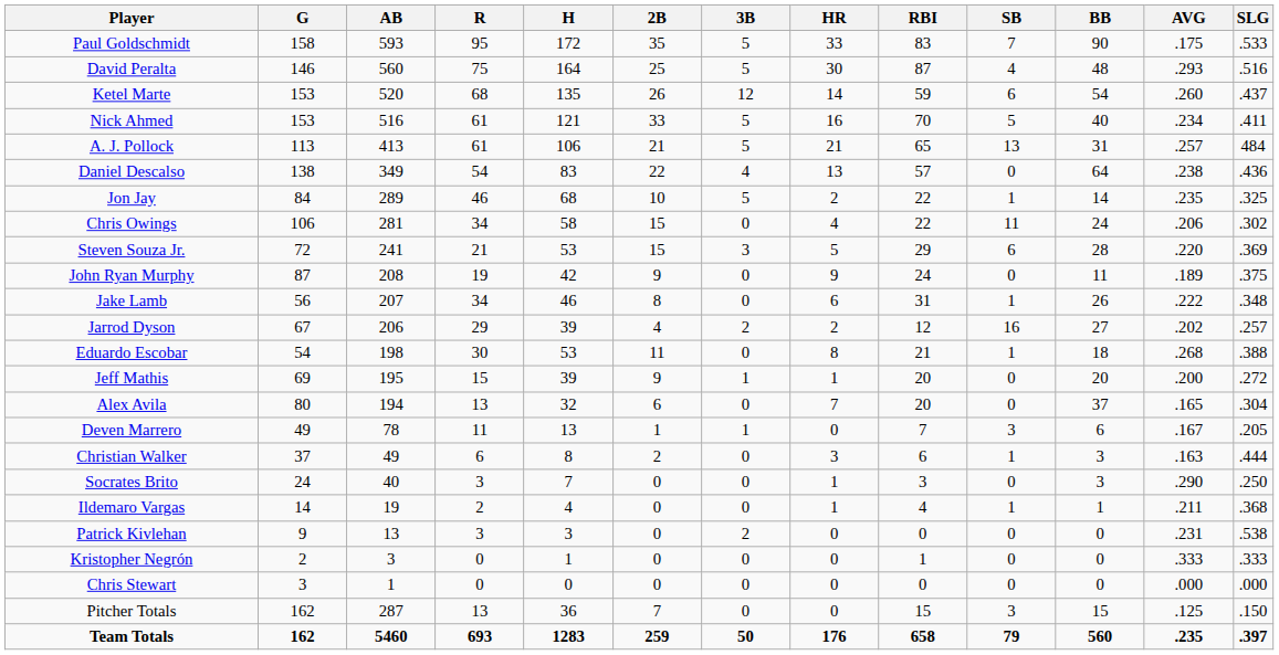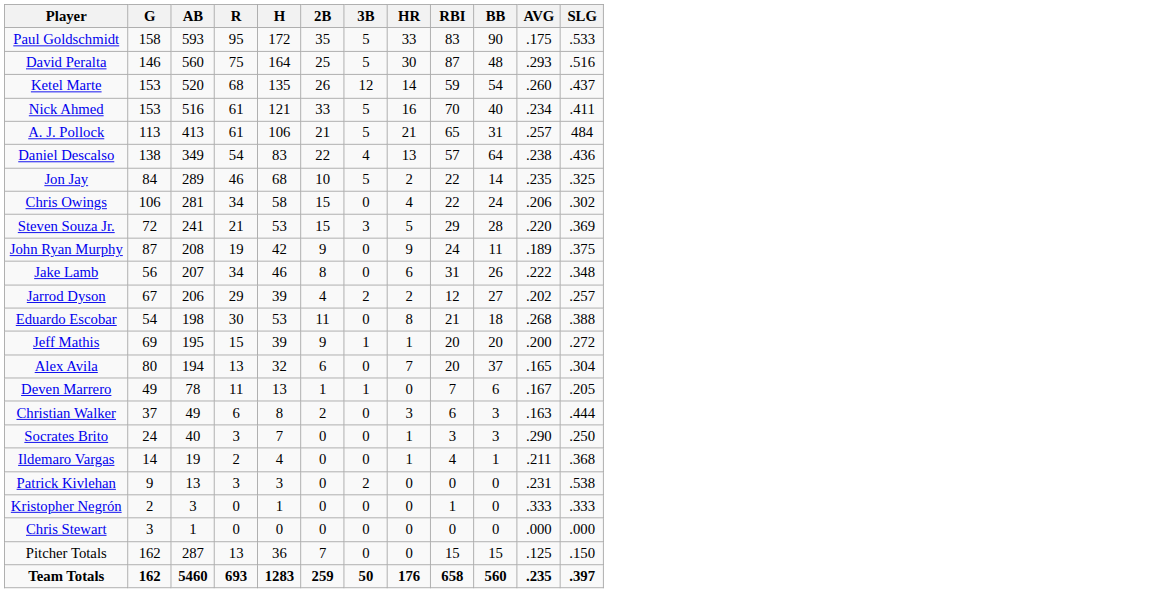- column: SB | 7 | 4 | 6 | 5 | 13 | 0 | 1 | 11 | 6 | 0 | 1 | 16 | 1 | 0 | 0 | 3 | 1 | 0 | 1 | 0 | 0 | 0 | 3 | 79
